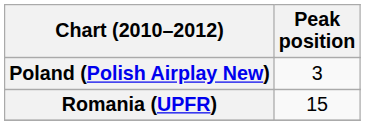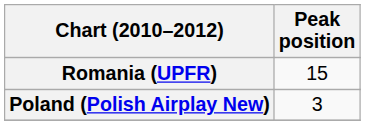rows swapped: Poland (Polish Airplay New) <-> Romania (UPFR)
